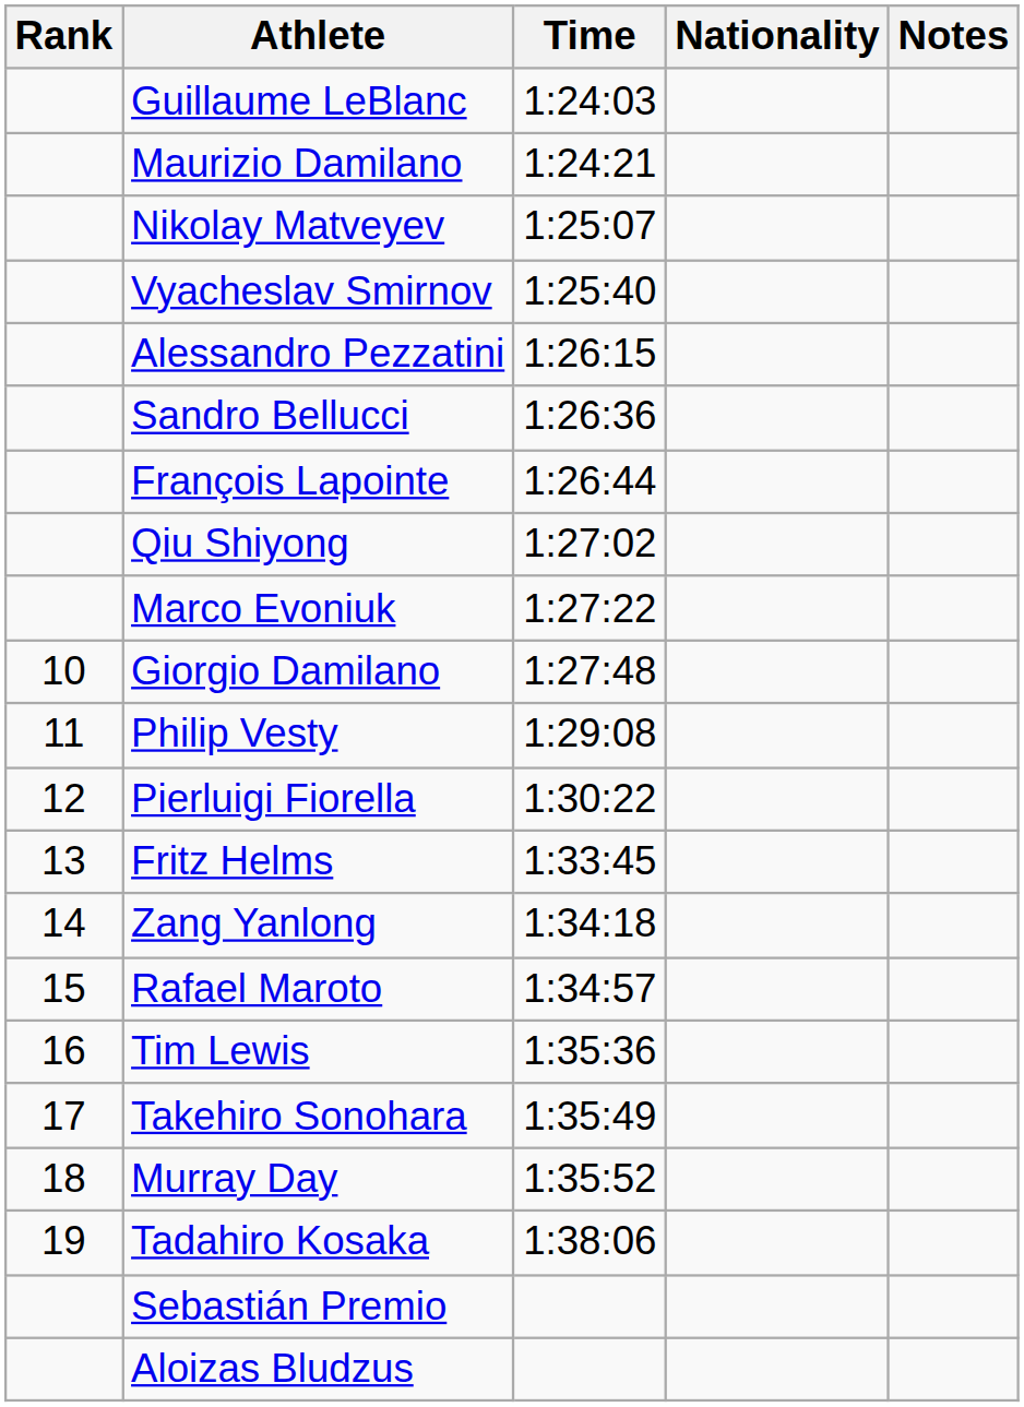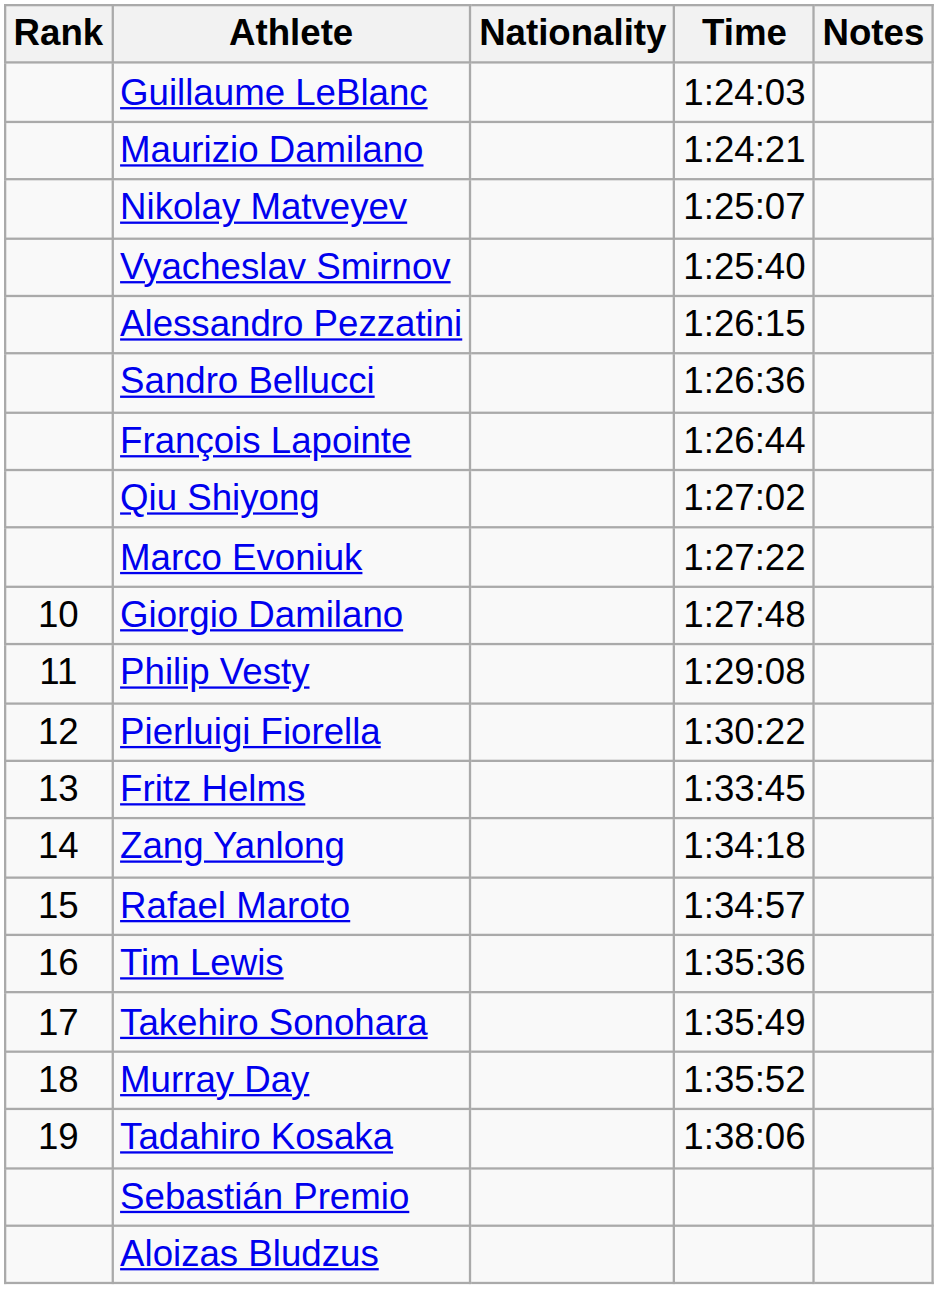columns swapped: Nationality <-> Time
